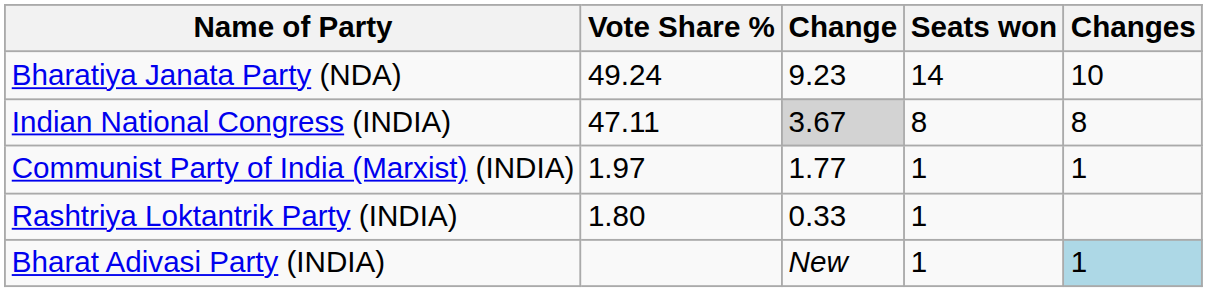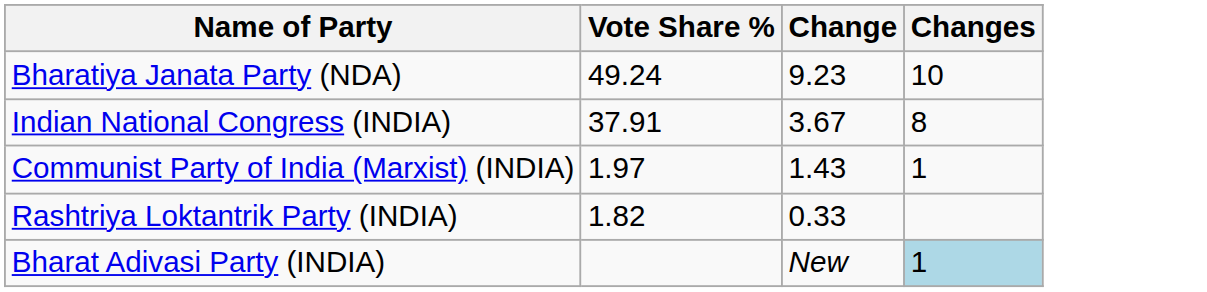- column: Seats won | 14 | 8 | 1 | 1 | 1
Indian National Congress (INDIA) | Vote Share %: 47.11 -> 37.91
Indian National Congress (INDIA) | Change: lightgrey background -> no background
Communist Party of India (Marxist) (INDIA) | Change: 1.77 -> 1.43
Rashtriya Loktantrik Party (INDIA) | Vote Share %: 1.80 -> 1.82
